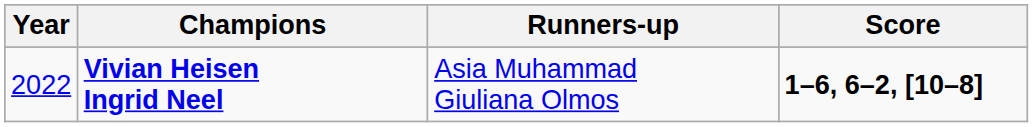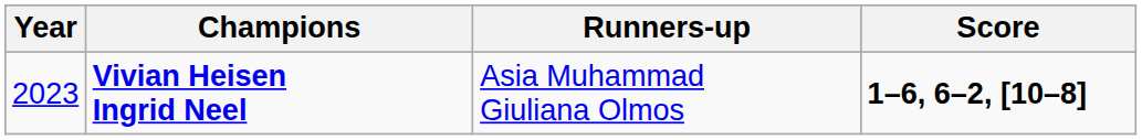Vivian Heisen Ingrid Neel | Year: 2022 -> 2023
